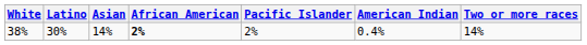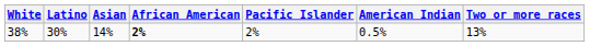38% | American Indian: 0.4% -> 0.5%
38% | Two or more races: 14% -> 13%
